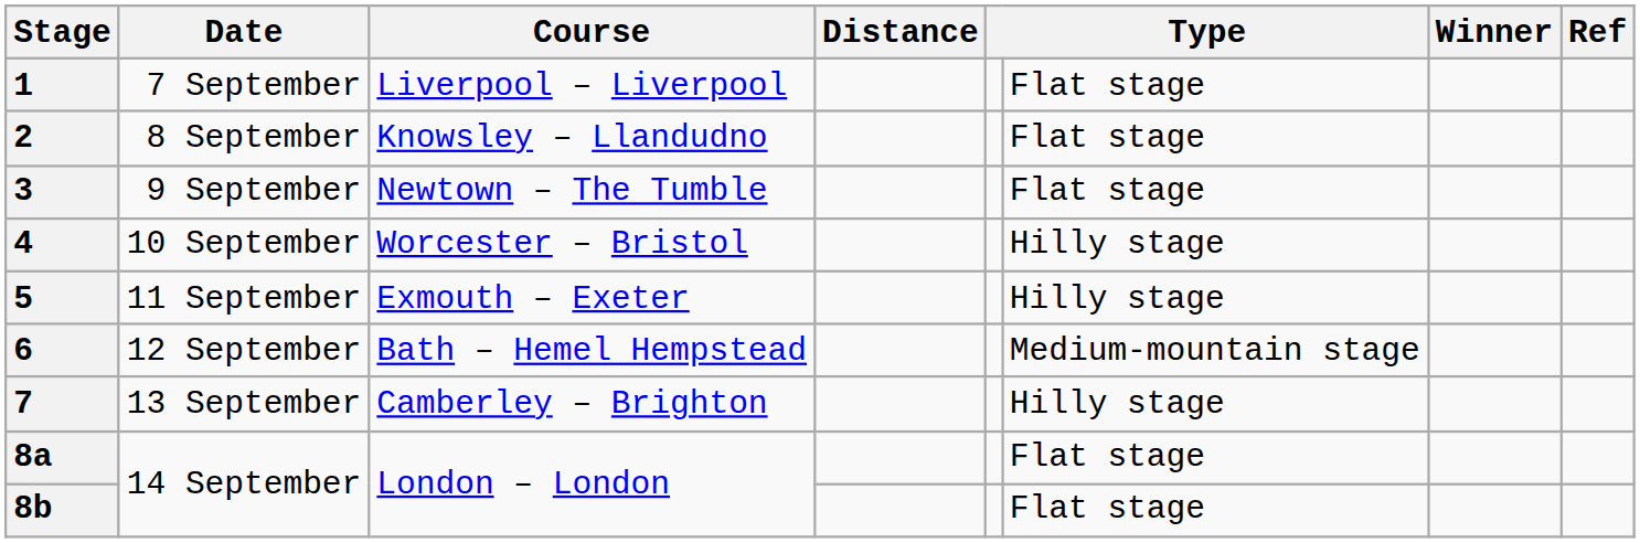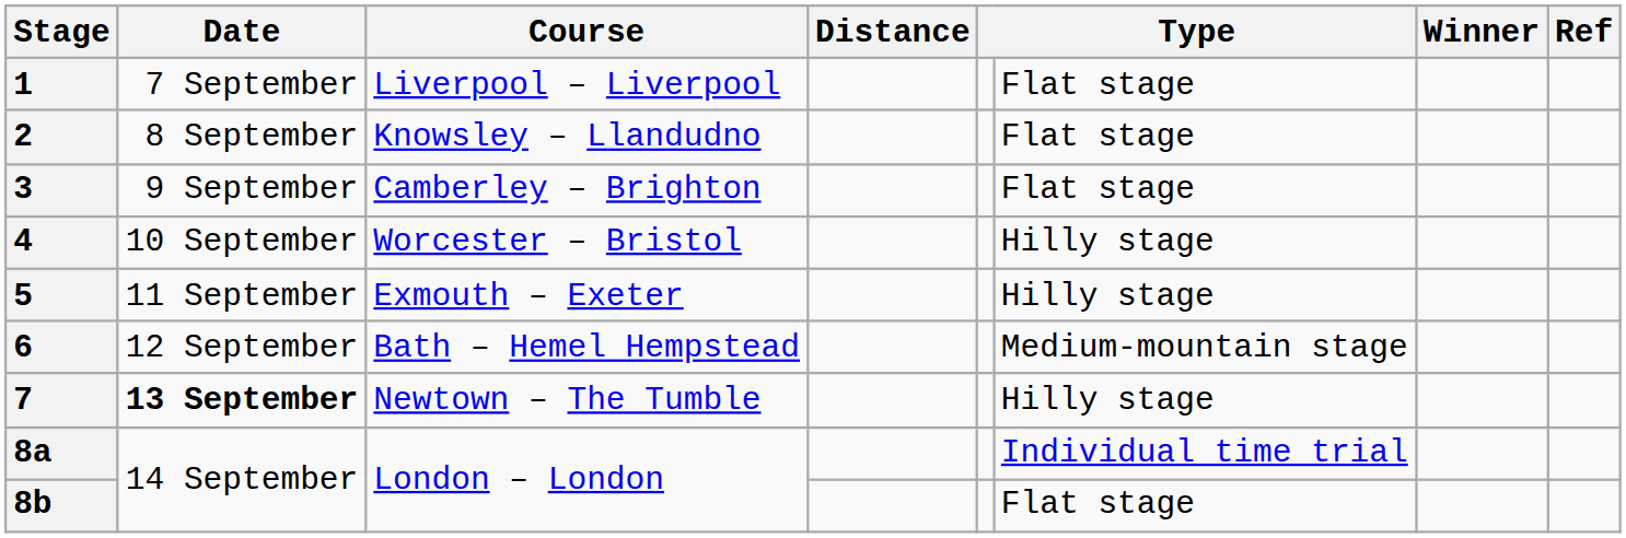3 | Course: Newtown – The Tumble -> Camberley – Brighton
7 | Date: normal -> bold
7 | Course: Camberley – Brighton -> Newtown – The Tumble
8a | column 6: Flat stage -> Individual time trial
